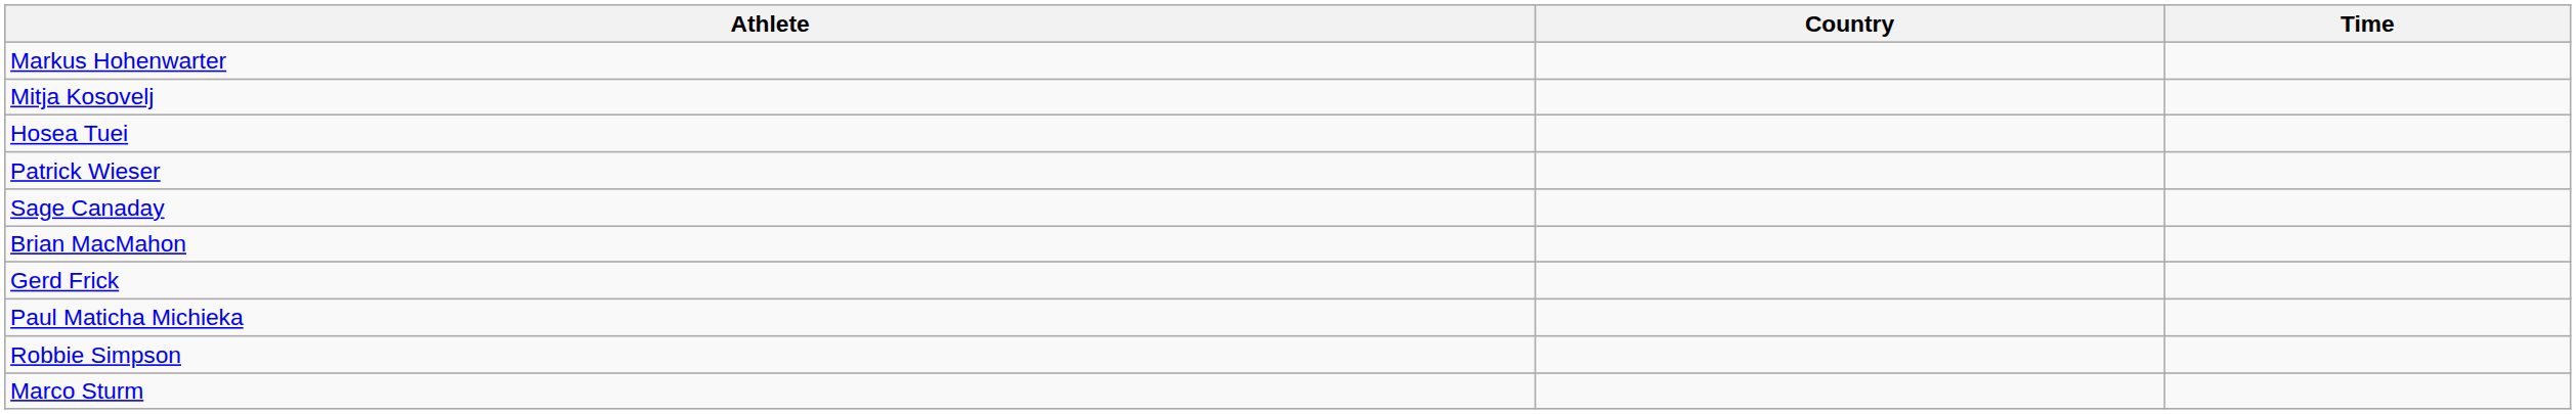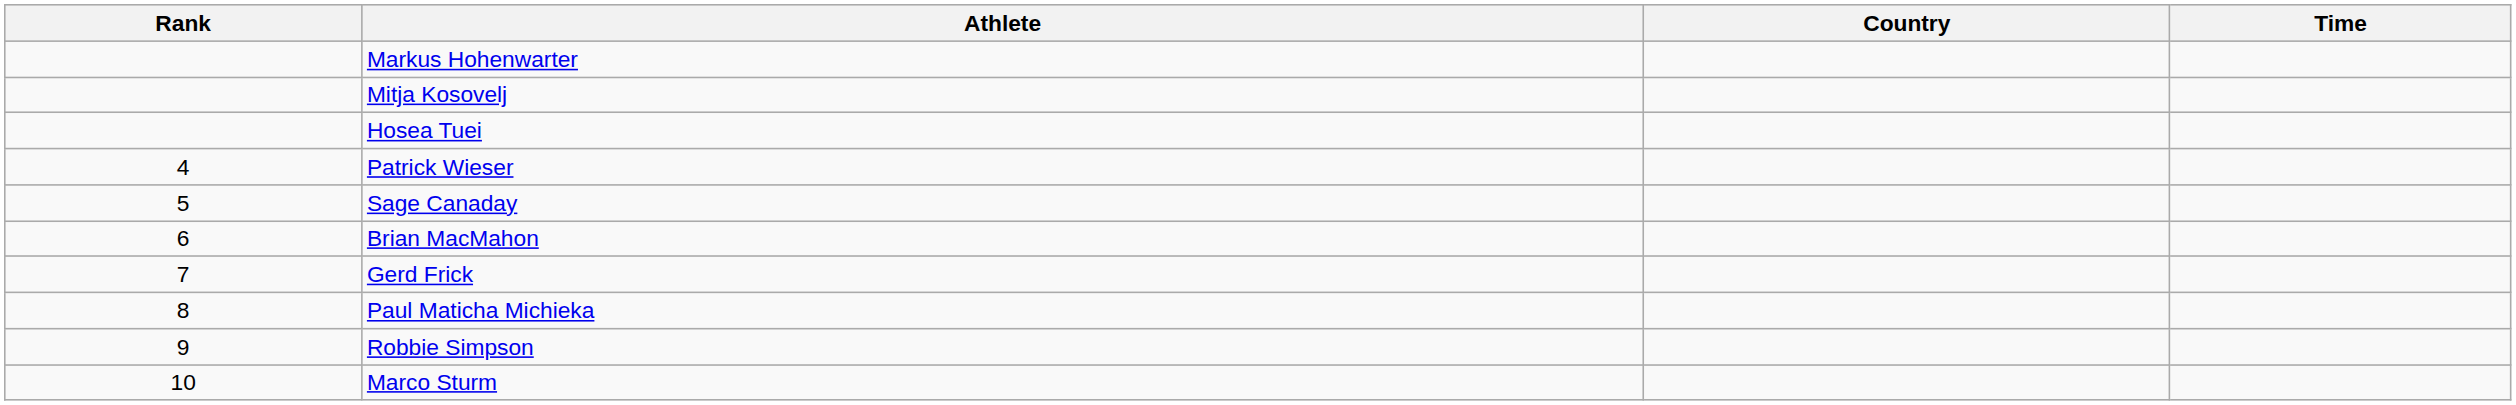+ column: Rank | 4 | 5 | 6 | 7 | 8 | 9 | 10
